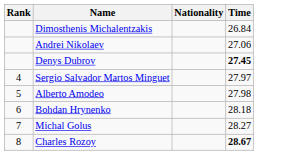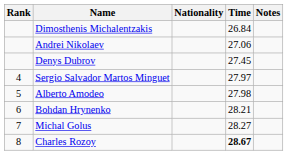+ column: Notes
Denys Dubrov | Time: bold -> normal
Bohdan Hrynenko | Time: 28.18 -> 28.21
